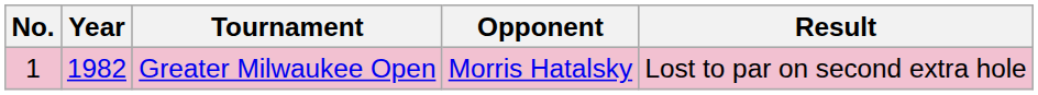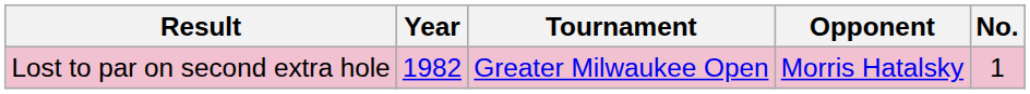columns swapped: No. <-> Result
